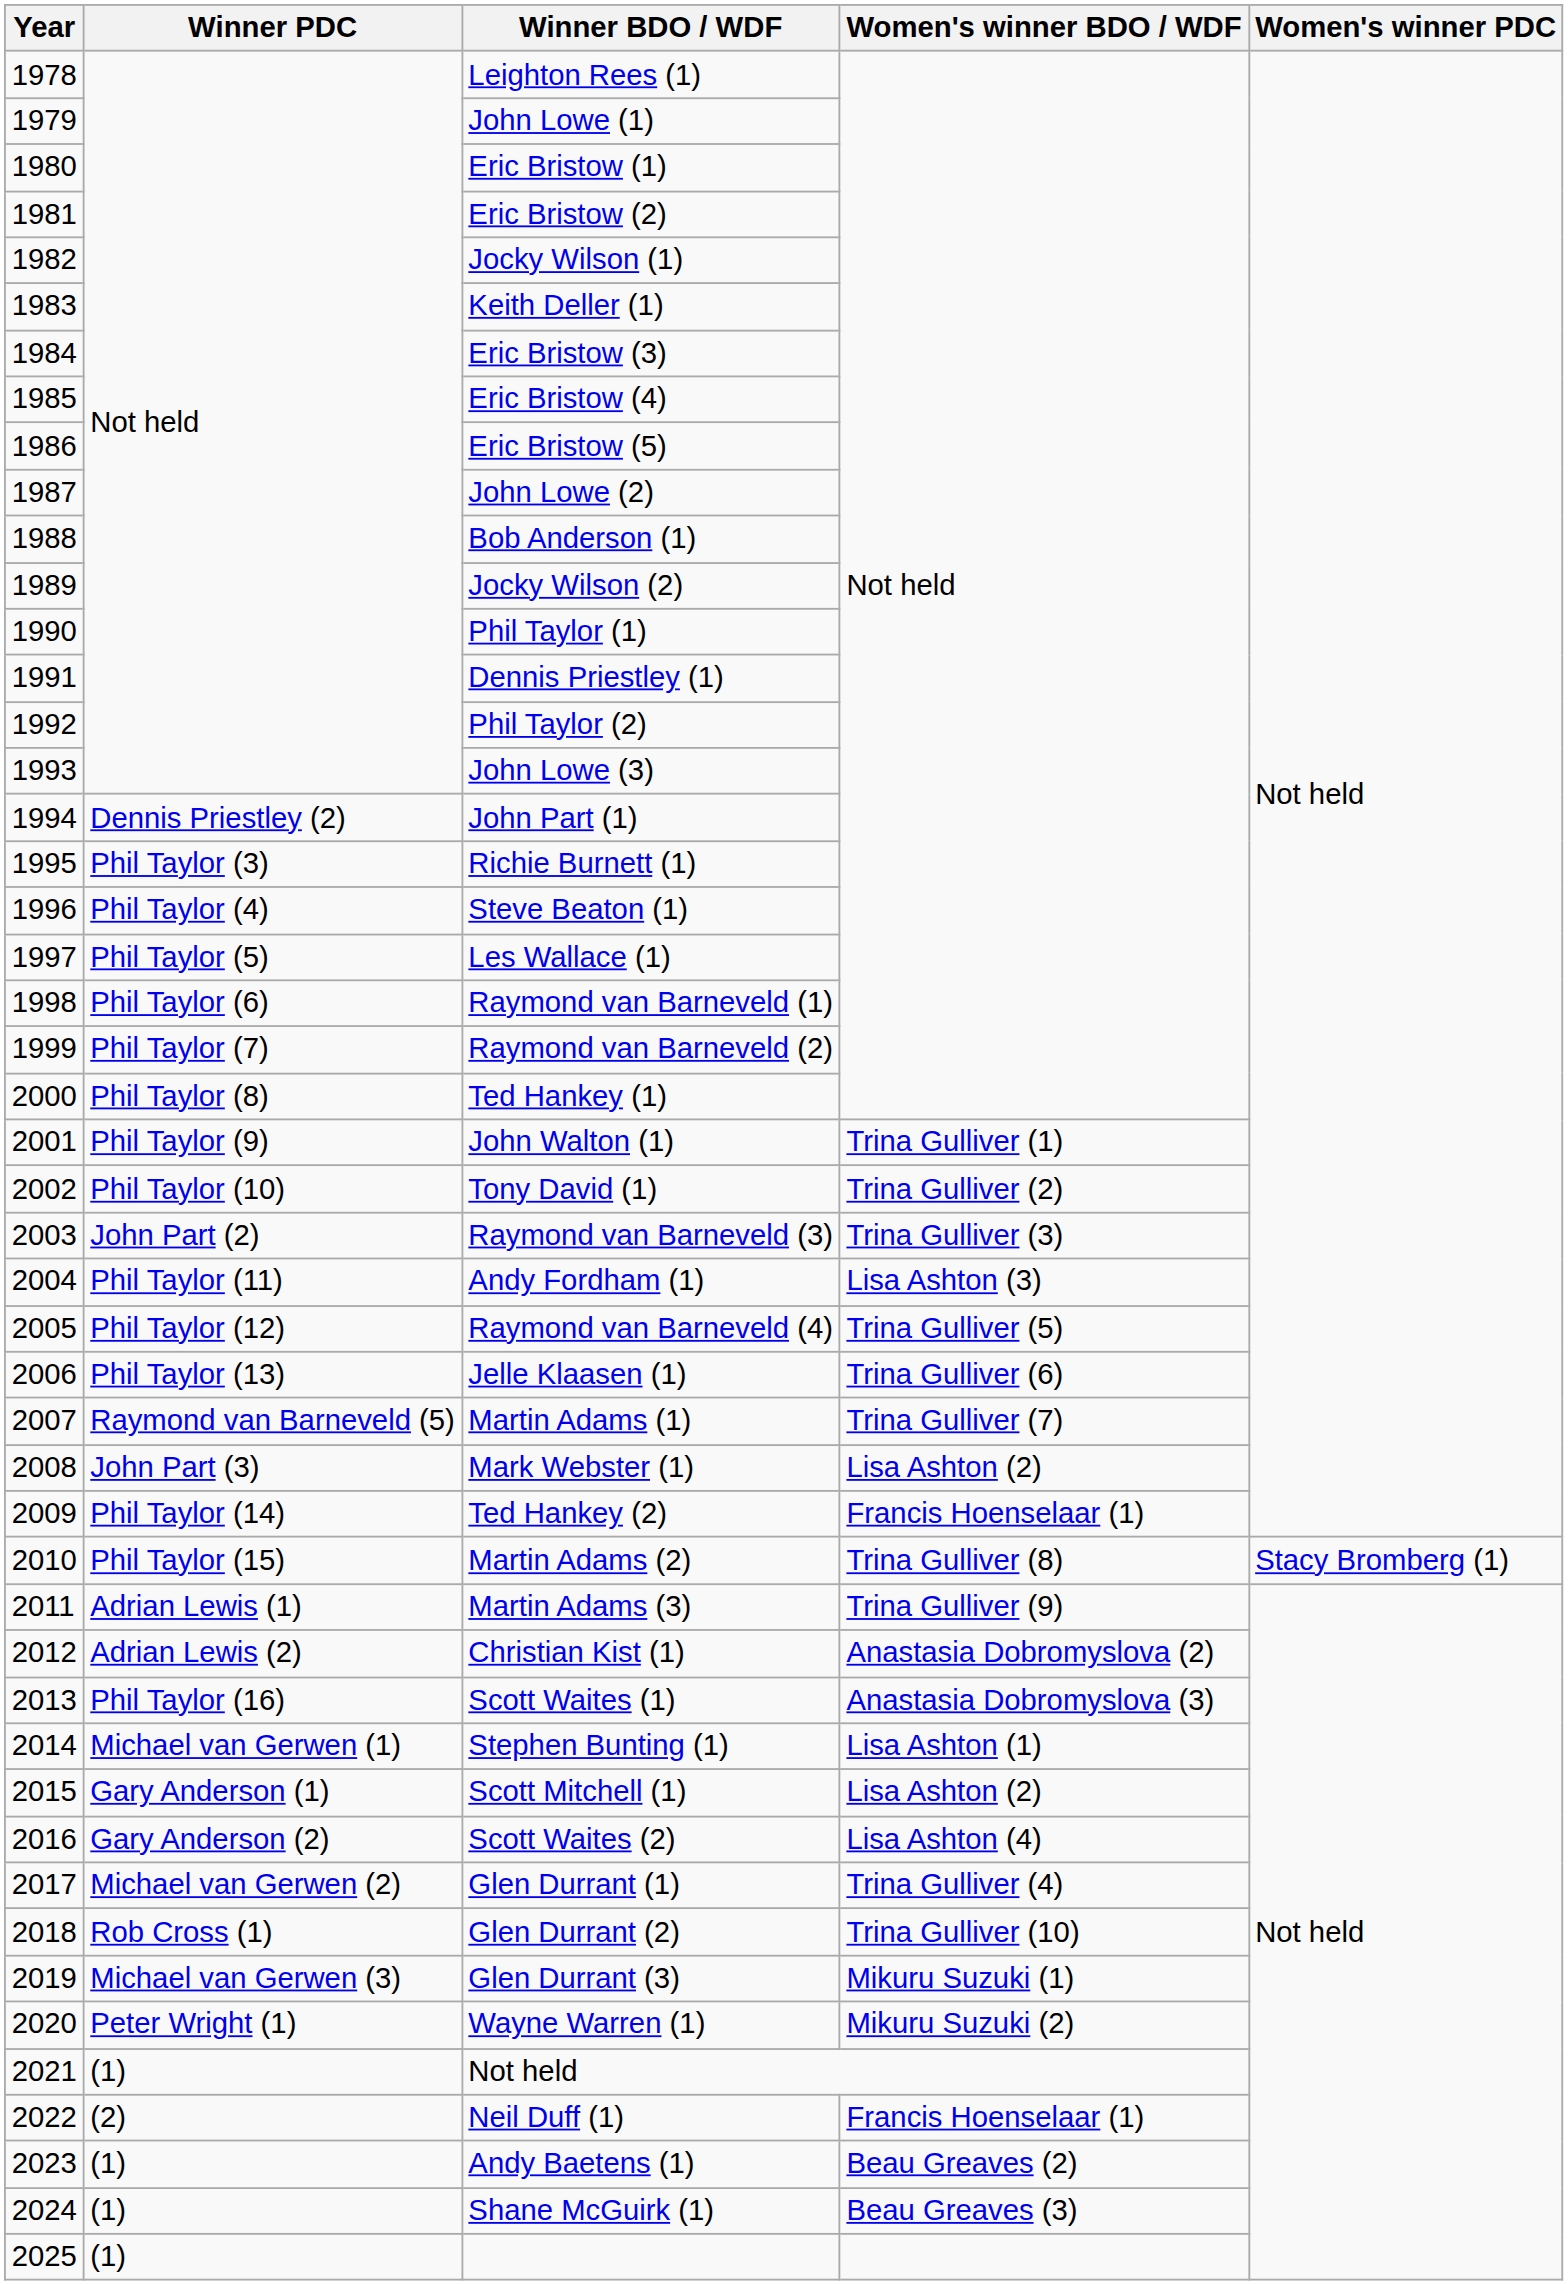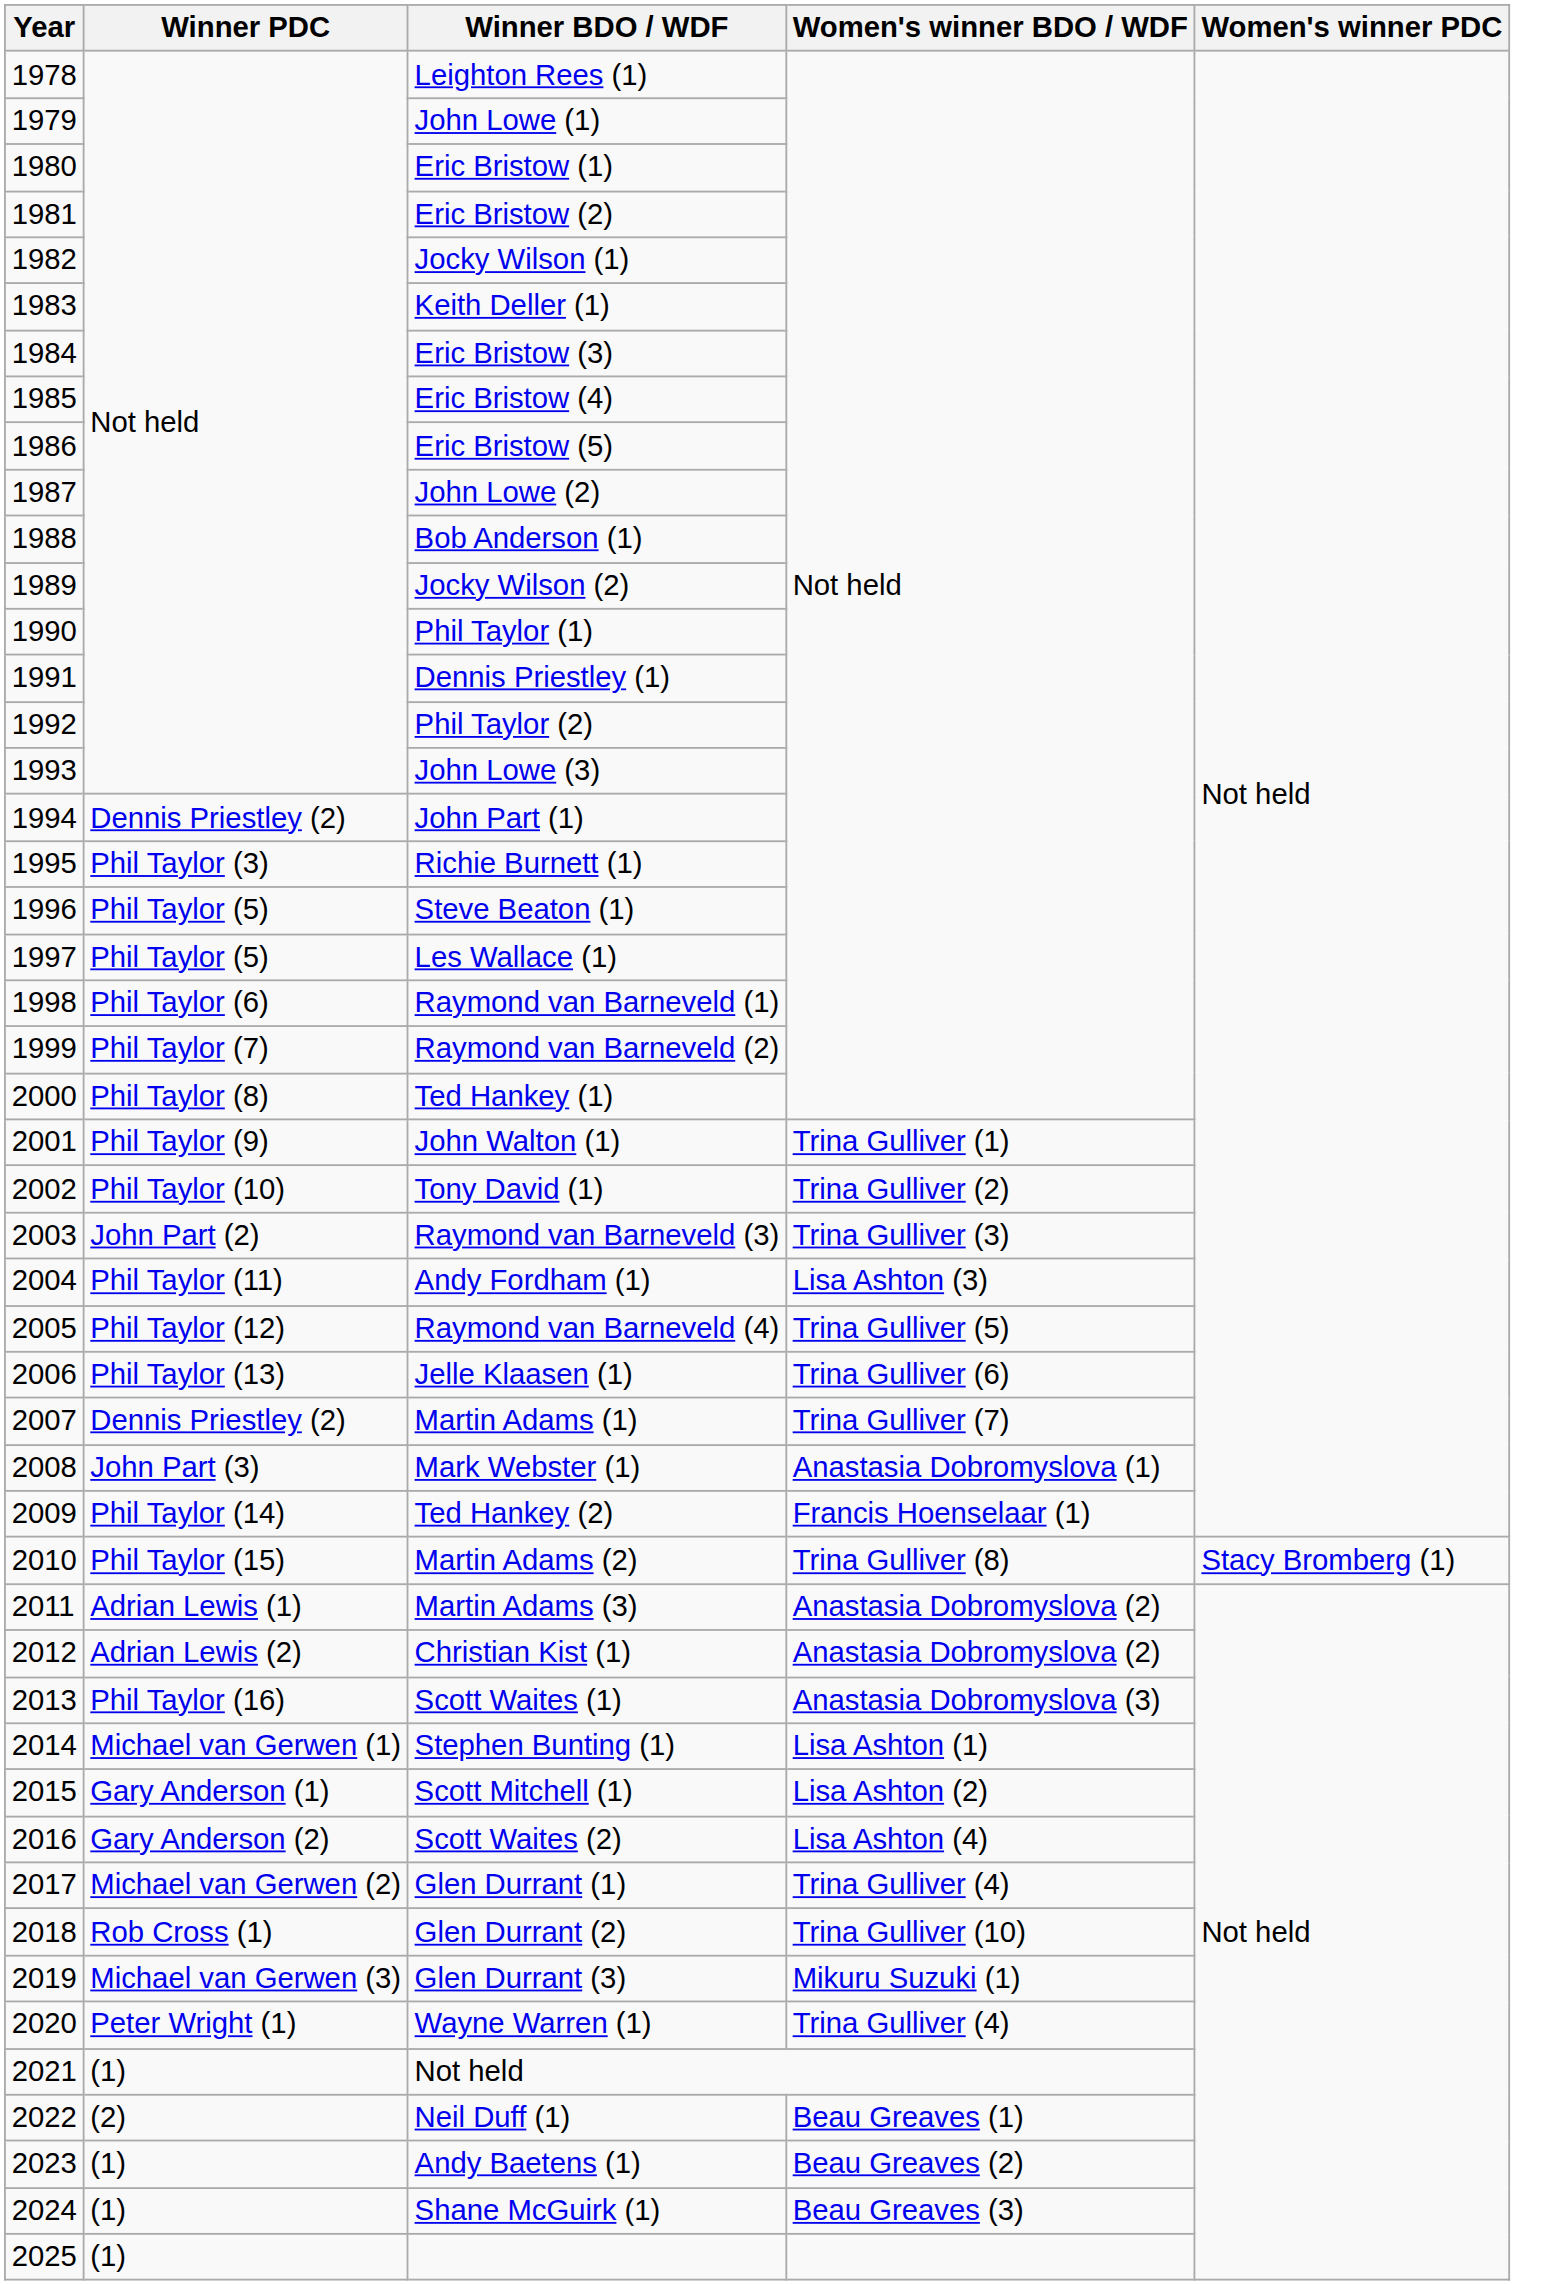Steve Beaton (1) | Winner PDC: Phil Taylor (4) -> Phil Taylor (5)
Martin Adams (1) | Winner PDC: Raymond van Barneveld (5) -> Dennis Priestley (2)
Mark Webster (1) | Women's winner BDO / WDF: Lisa Ashton (2) -> Anastasia Dobromyslova (1)
Martin Adams (3) | Women's winner BDO / WDF: Trina Gulliver (9) -> Anastasia Dobromyslova (2)
Wayne Warren (1) | Women's winner BDO / WDF: Mikuru Suzuki (2) -> Trina Gulliver (4)
Neil Duff (1) | Women's winner BDO / WDF: Francis Hoenselaar (1) -> Beau Greaves (1)
